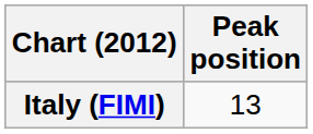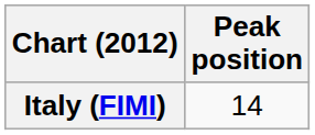Italy (FIMI) | Peak position: 13 -> 14
